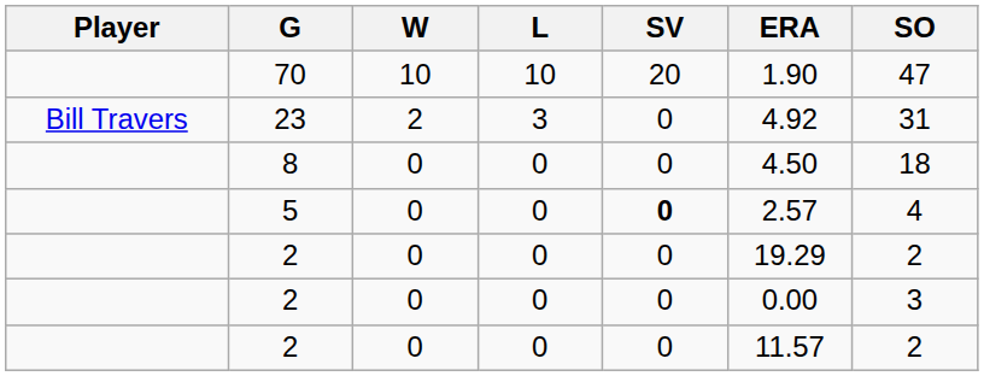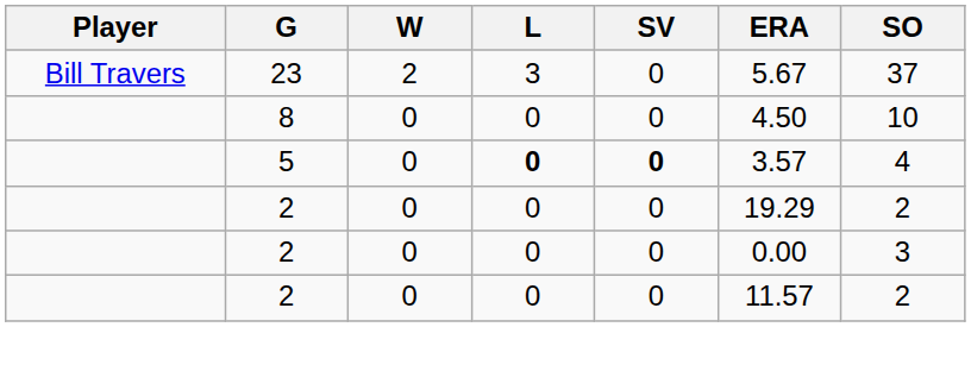- row: 70 | 10 | 10 | 20 | 1.90 | 47
23 | ERA: 4.92 -> 5.67
23 | SO: 31 -> 37
8 | SO: 18 -> 10
5 | L: normal -> bold
5 | ERA: 2.57 -> 3.57
